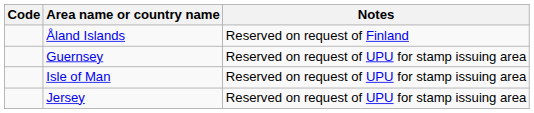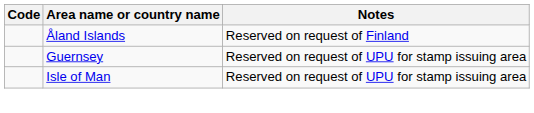- row: Jersey | Reserved on request of UPU for stamp issuing area
